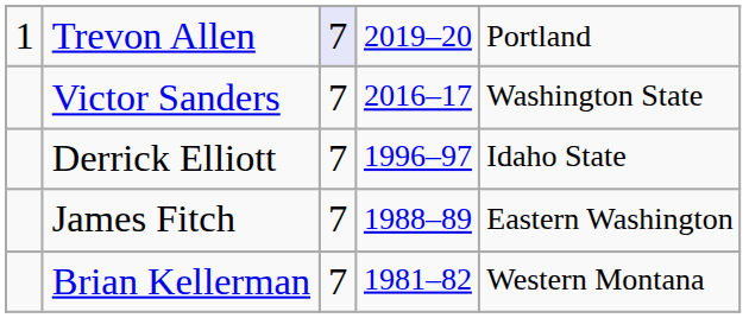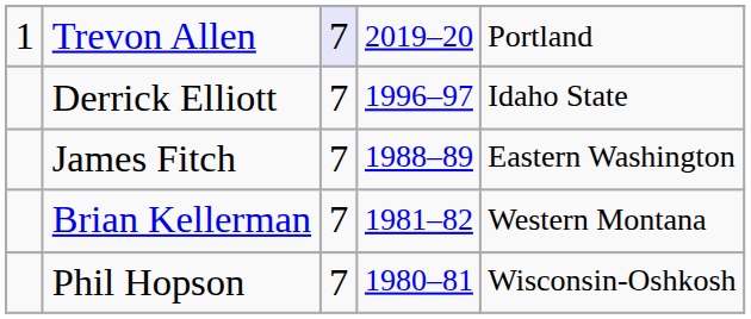- row: Victor Sanders | 7 | 2016–17 | Washington State
+ row: Phil Hopson | 7 | 1980–81 | Wisconsin-Oshkosh
